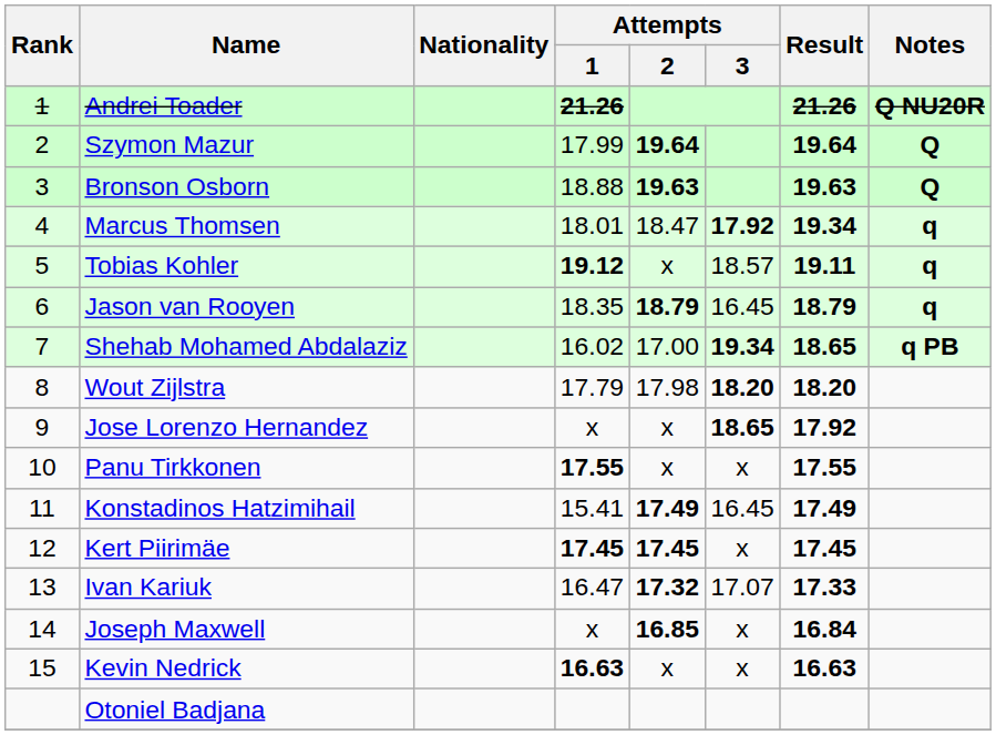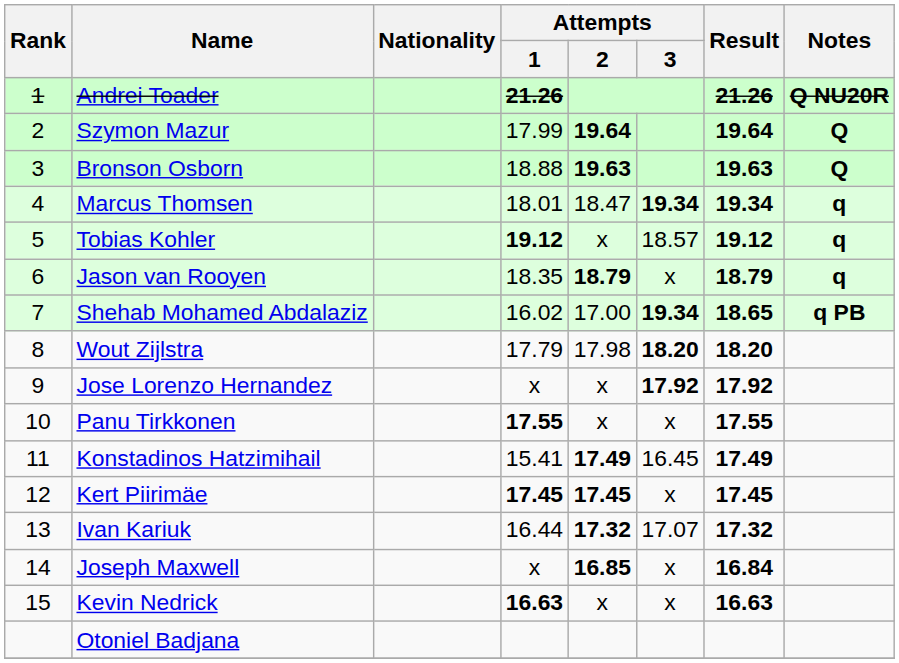Marcus Thomsen | Attempts / 3: 17.92 -> 19.34
Tobias Kohler | Result: 19.11 -> 19.12
Jason van Rooyen | Attempts / 3: 16.45 -> x
Jose Lorenzo Hernandez | Attempts / 3: 18.65 -> 17.92
Ivan Kariuk | Attempts / 1: 16.47 -> 16.44
Ivan Kariuk | Result: 17.33 -> 17.32
